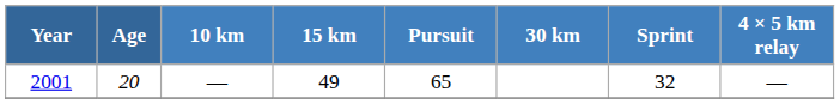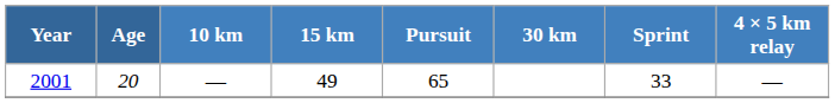2001 | Sprint: 32 -> 33
